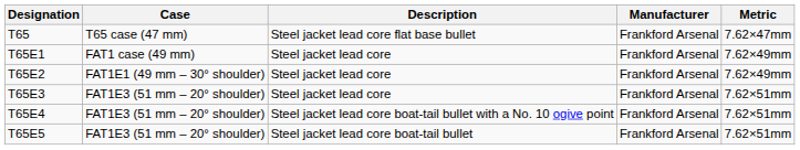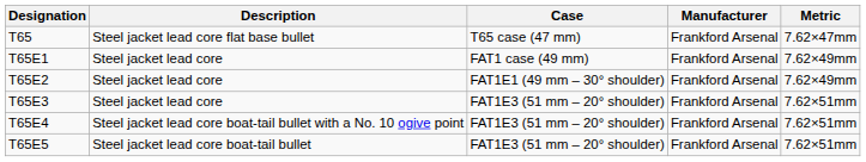columns swapped: Case <-> Description
